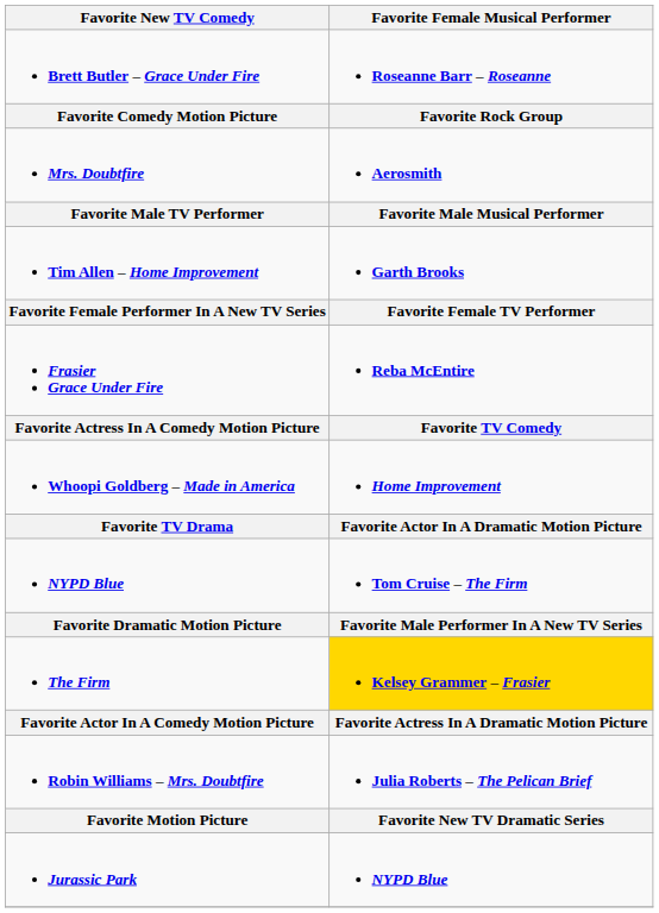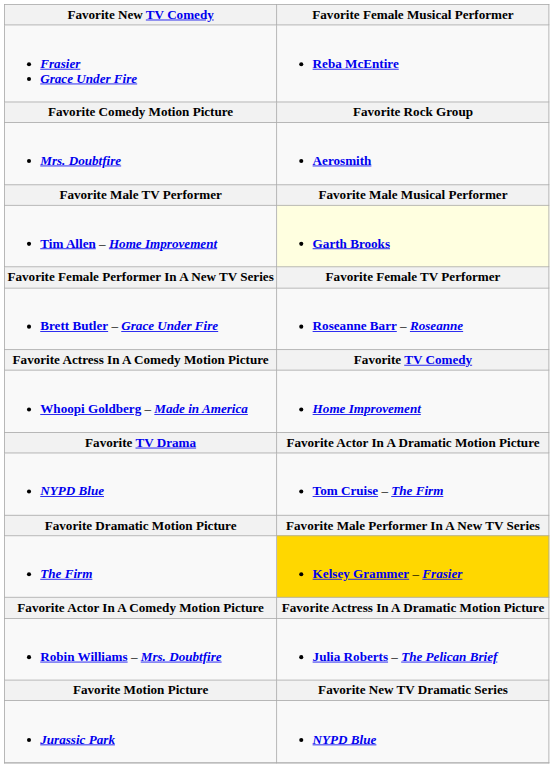rows swapped: Frasier Grace Under Fire <-> Brett Butler – Grace Under Fire
Tim Allen – Home Improvement | Favorite Female Musical Performer: no background -> lightyellow background
